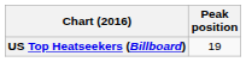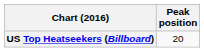US Top Heatseekers (Billboard) | Peak position: 19 -> 20
